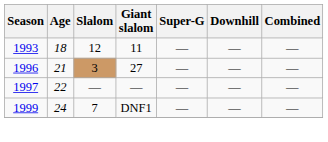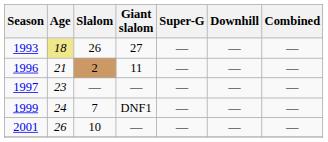1993 | Age: no background -> khaki background
1993 | Slalom: 12 -> 26
1993 | Giant slalom: 11 -> 27
1996 | Slalom: 3 -> 2
1996 | Giant slalom: 27 -> 11
1997 | Age: 22 -> 23
+ row: 2001 | 26 | 10 | — | — | — | —
